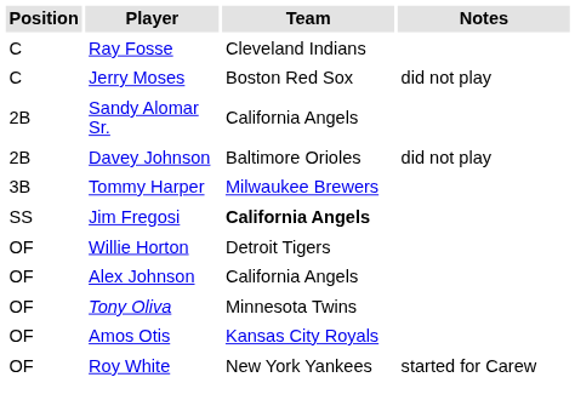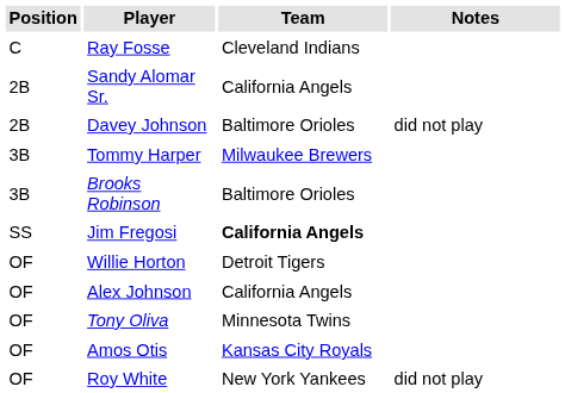- row: C | Jerry Moses | Boston Red Sox | did not play
+ row: 3B | Brooks Robinson | Baltimore Orioles
Roy White | Notes: started for Carew -> did not play
